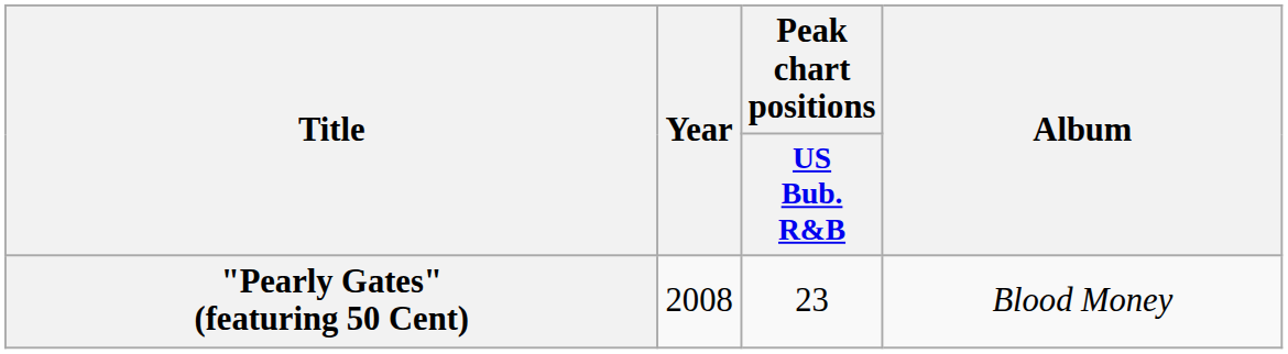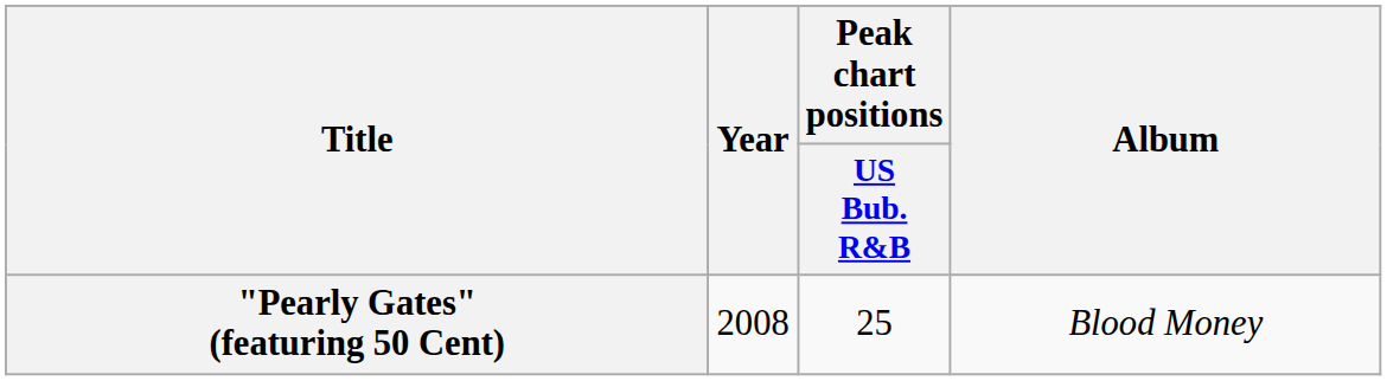"Pearly Gates" (featuring 50 Cent) | Peak chart positions / US Bub. R&B: 23 -> 25
